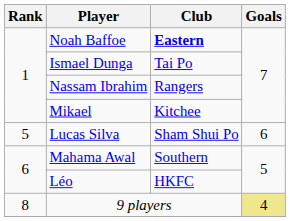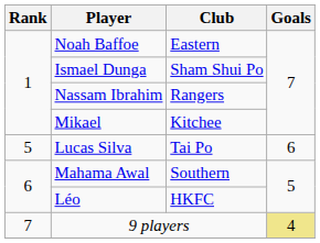Noah Baffoe | Club: bold -> normal
Ismael Dunga | Club: Tai Po -> Sham Shui Po
Lucas Silva | Club: Sham Shui Po -> Tai Po
9 players | Rank: 8 -> 7
